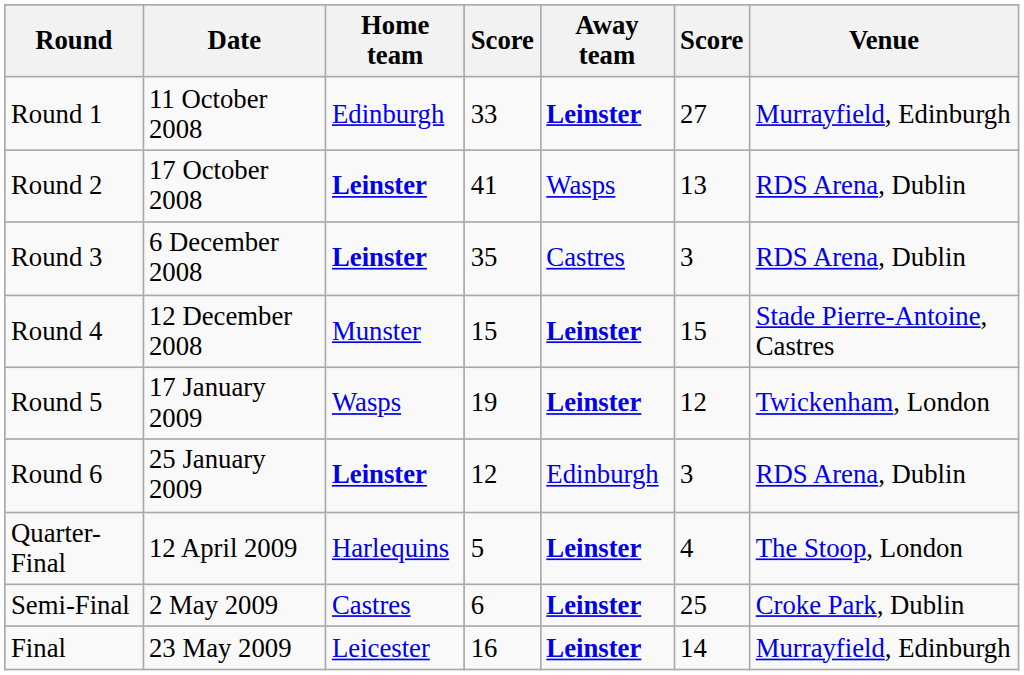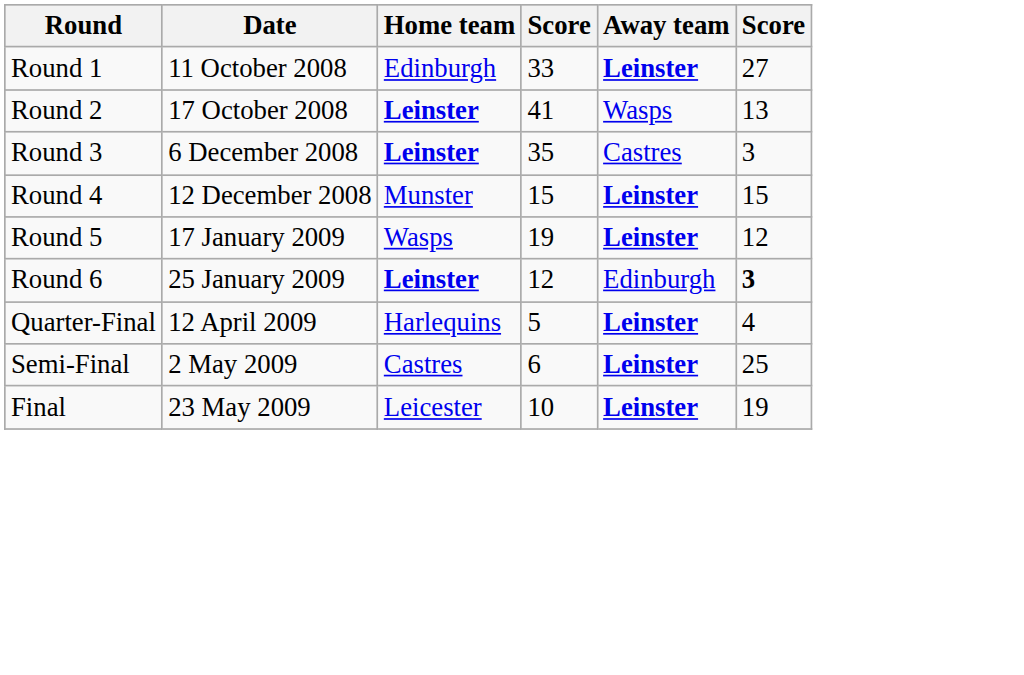- column: Venue | Murrayfield, Edinburgh | RDS Arena, Dublin | RDS Arena, Dublin | Stade Pierre-Antoine, Castres | Twickenham, London | RDS Arena, Dublin | The Stoop, London | Croke Park, Dublin | Murrayfield, Edinburgh
Round 6 | column 6: normal -> bold
Final | column 4: 16 -> 10
Final | column 6: 14 -> 19
